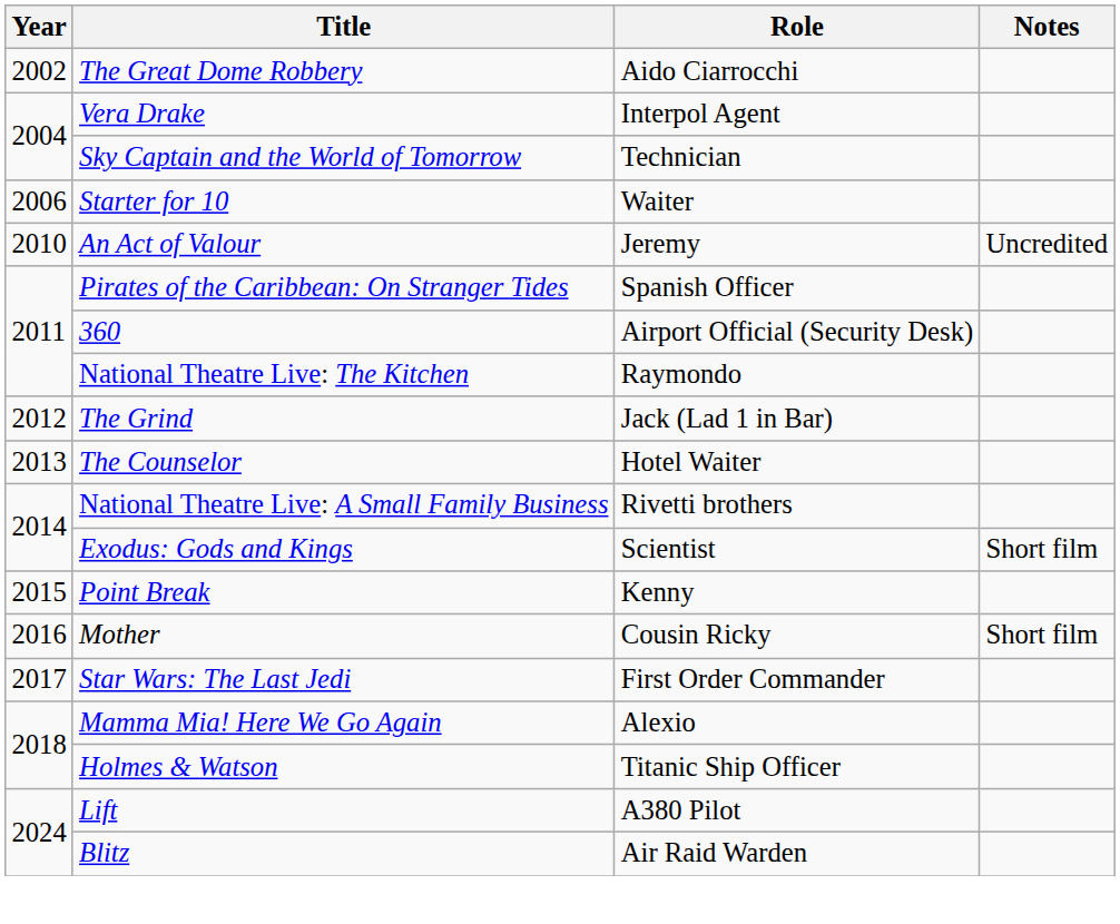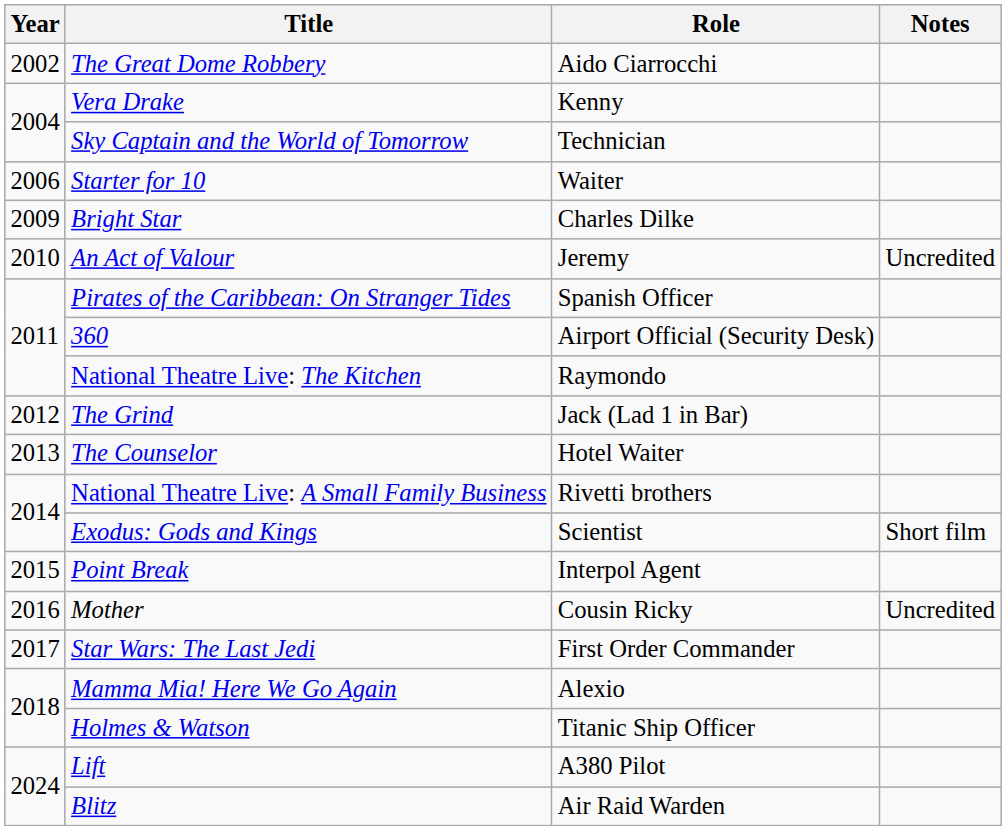Vera Drake | Role: Interpol Agent -> Kenny
+ row: 2009 | Bright Star | Charles Dilke
Point Break | Role: Kenny -> Interpol Agent
Mother | Notes: Short film -> Uncredited
